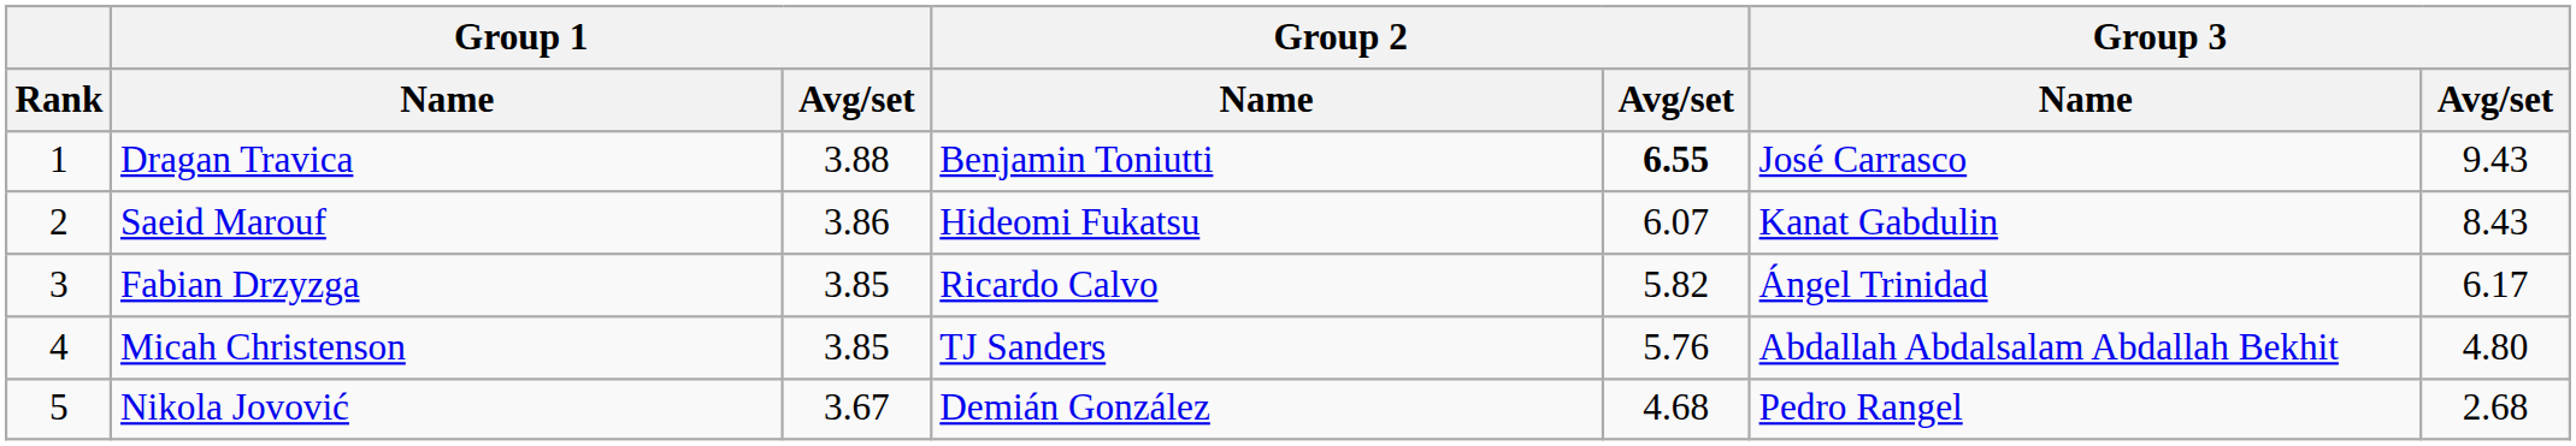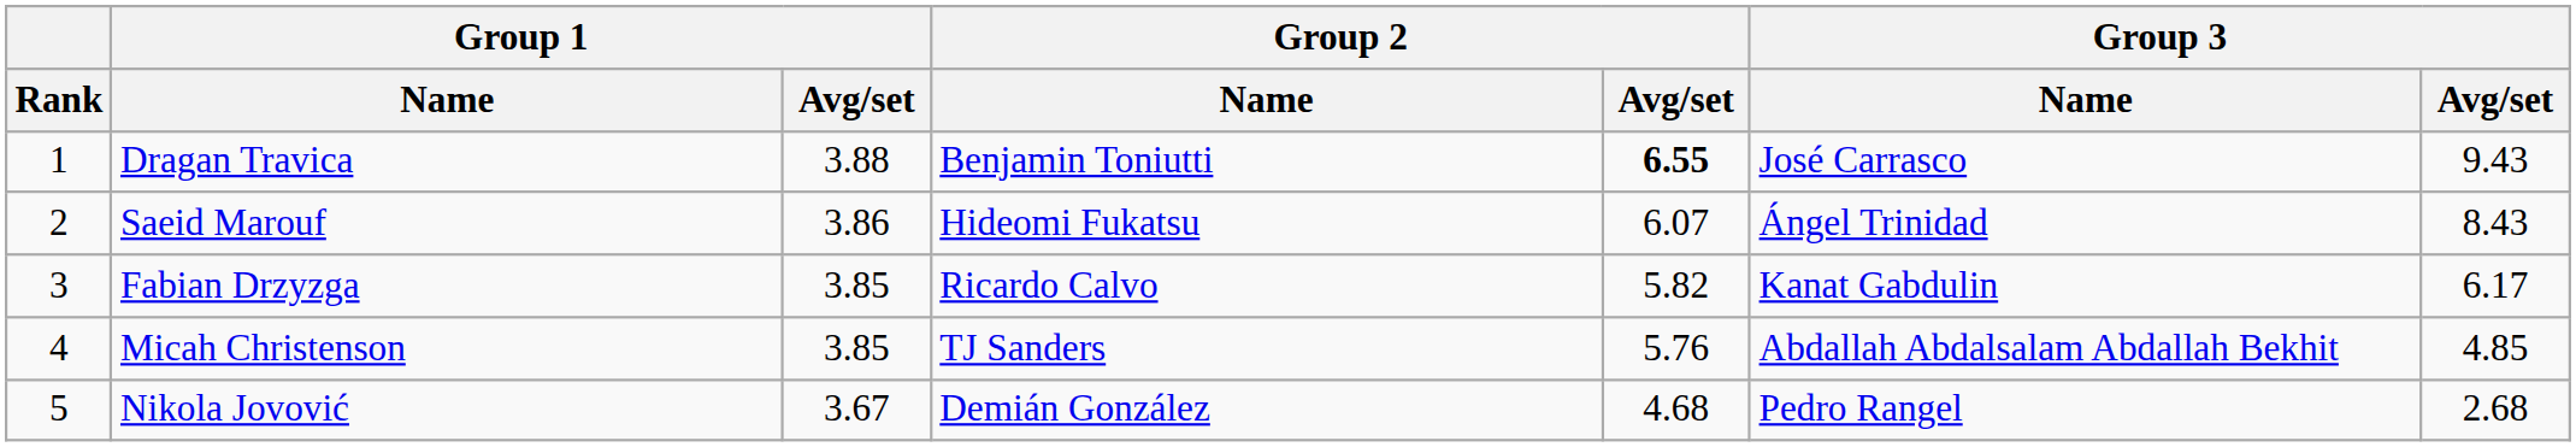Saeid Marouf | Group 3 / Name: Kanat Gabdulin -> Ángel Trinidad
Fabian Drzyzga | Group 3 / Name: Ángel Trinidad -> Kanat Gabdulin
Micah Christenson | Group 3 / Avg/set: 4.80 -> 4.85
